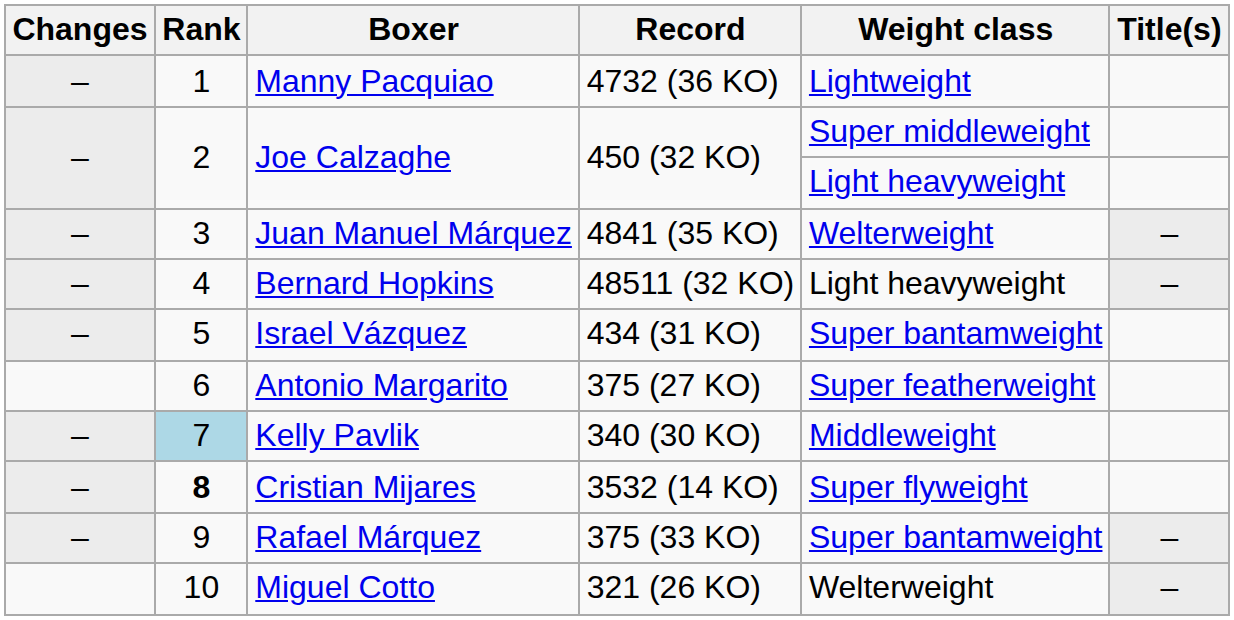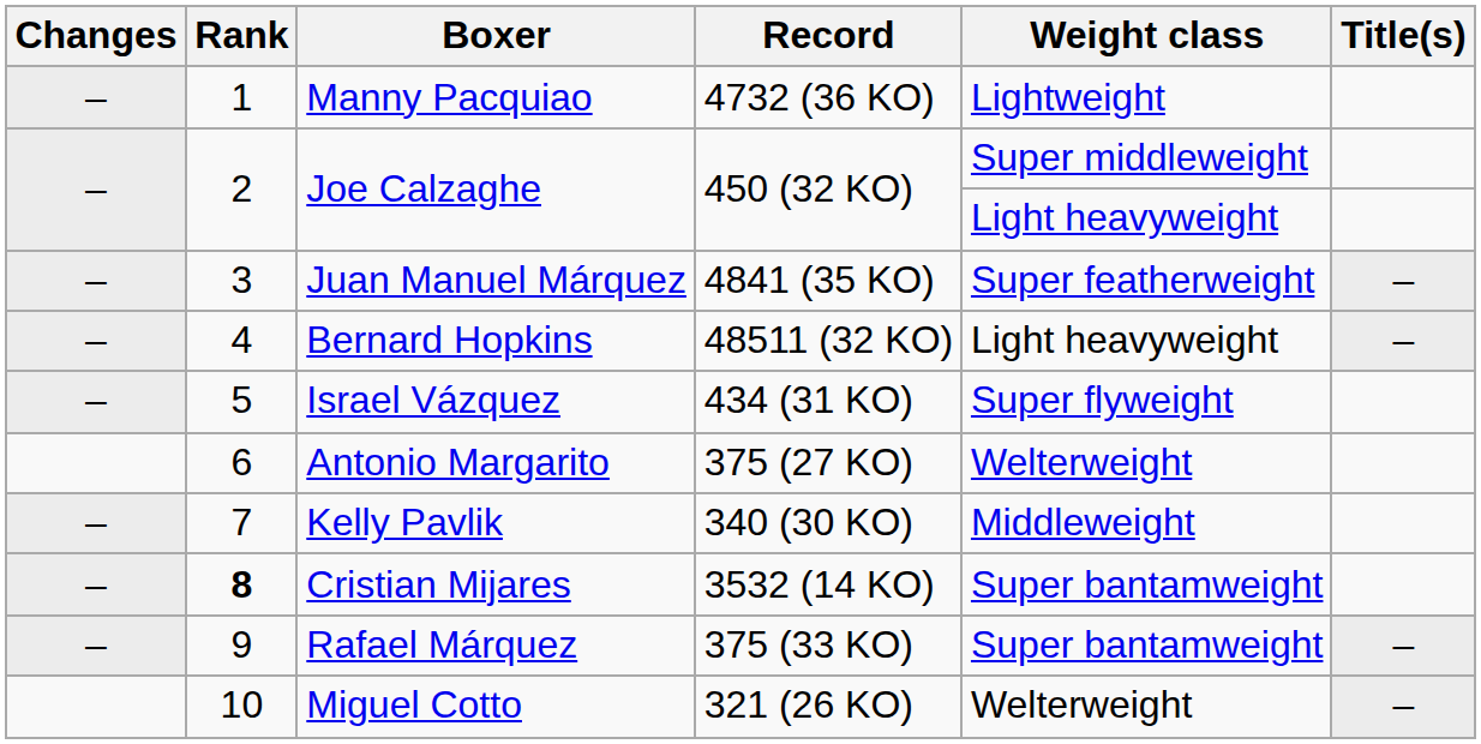Juan Manuel Márquez | Weight class: Welterweight -> Super featherweight
Israel Vázquez | Weight class: Super bantamweight -> Super flyweight
Antonio Margarito | Weight class: Super featherweight -> Welterweight
Kelly Pavlik | Rank: lightblue background -> no background
Cristian Mijares | Weight class: Super flyweight -> Super bantamweight
